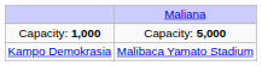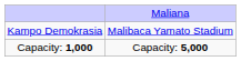rows swapped: Kampo Demokrasia <-> Capacity: 1,000
